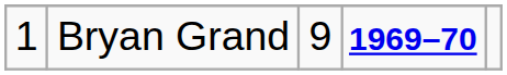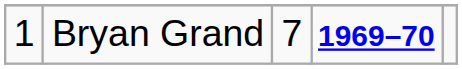Bryan Grand | column 3: 9 -> 7
